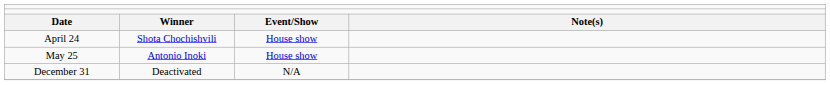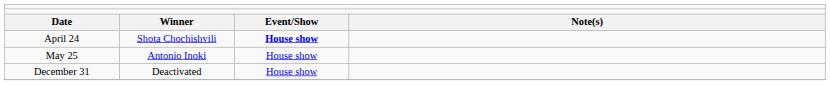April 24 | column 3: normal -> bold
December 31 | column 3: N/A -> House show
